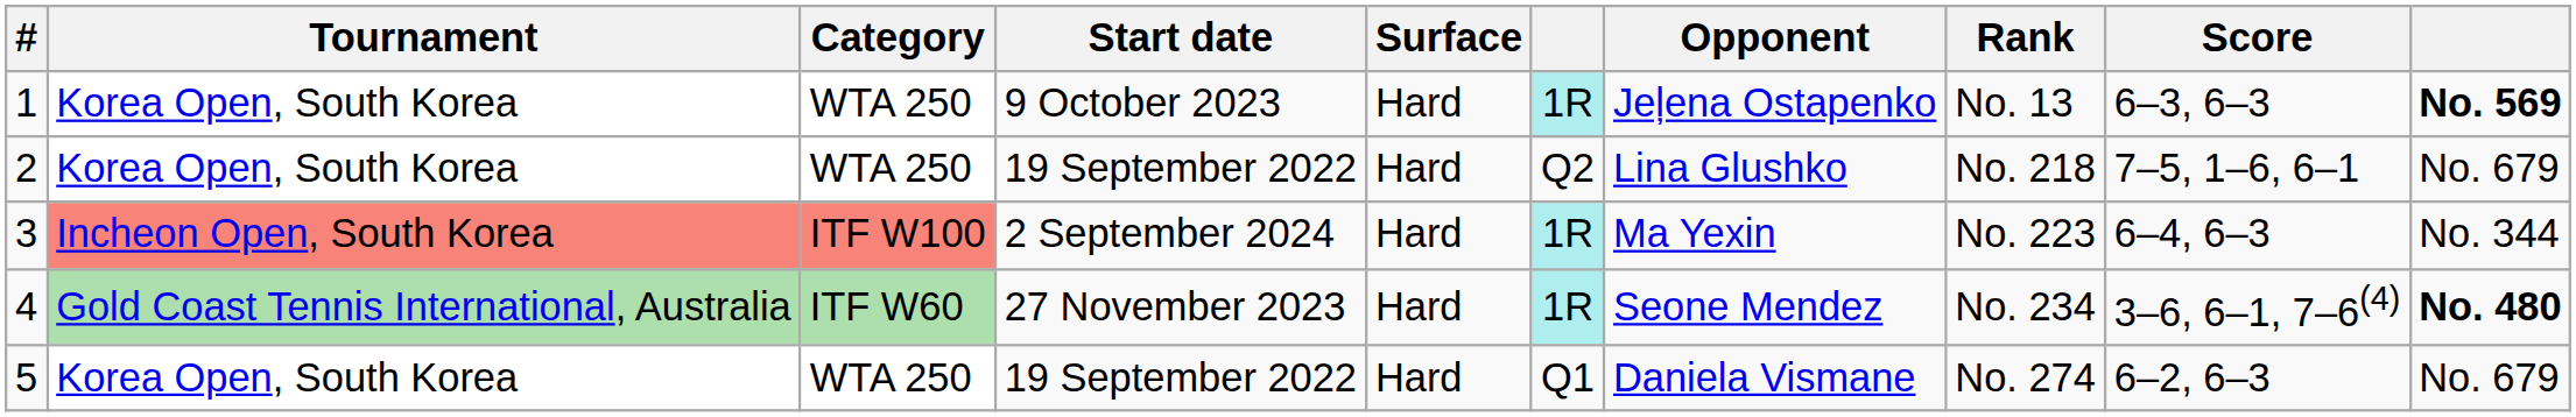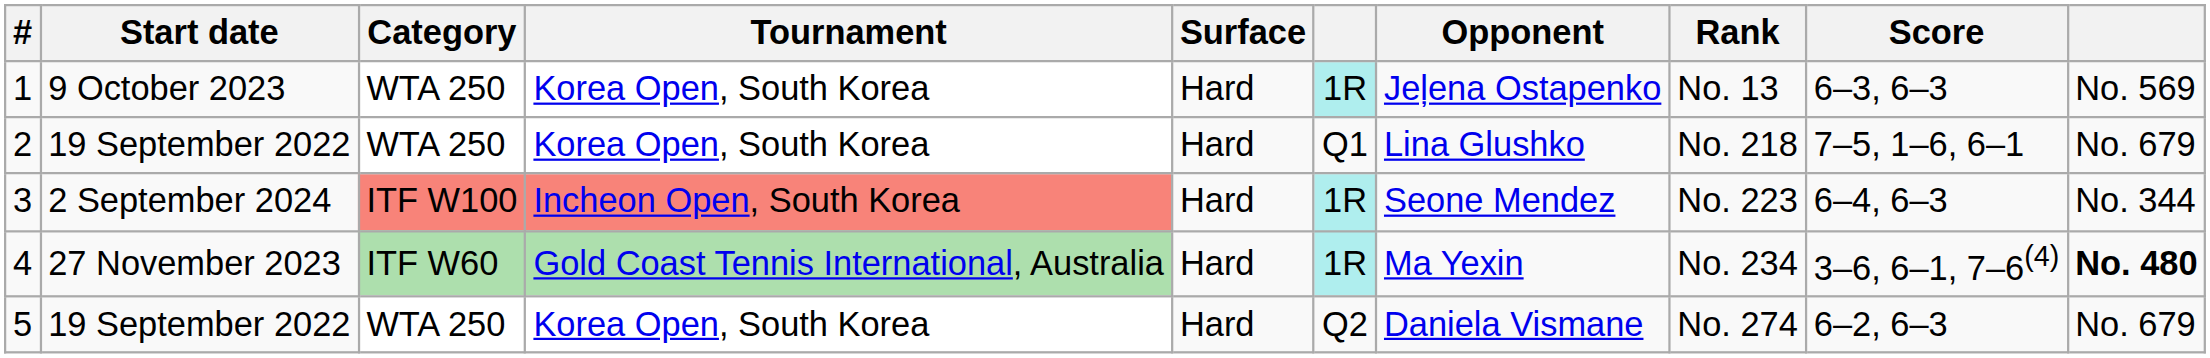columns swapped: Tournament <-> Start date
1 | column 10: bold -> normal
2 | column 6: Q2 -> Q1
3 | Opponent: Ma Yexin -> Seone Mendez
4 | Opponent: Seone Mendez -> Ma Yexin
5 | column 6: Q1 -> Q2
